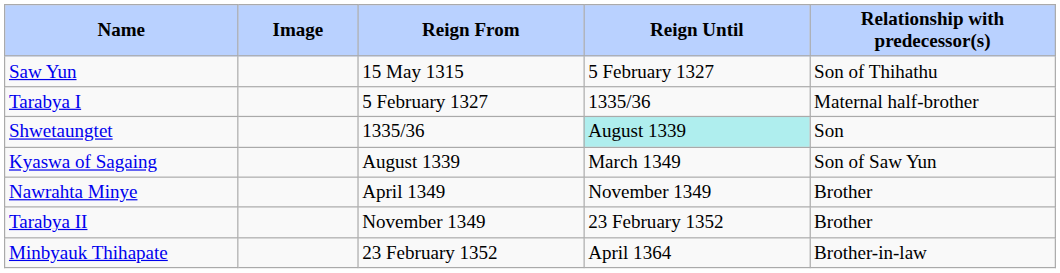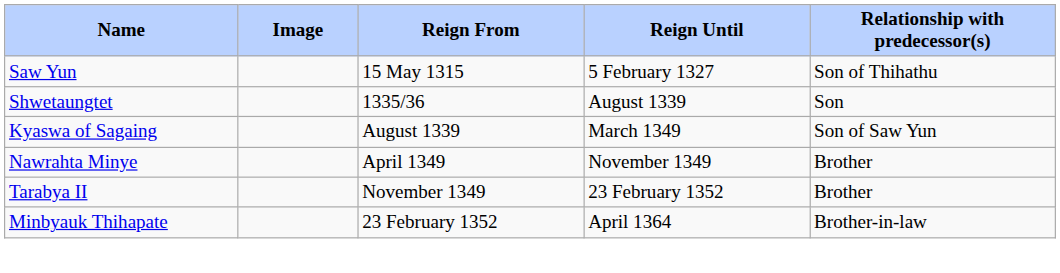- row: Tarabya I | 5 February 1327 | 1335/36 | Maternal half-brother
Shwetaungtet | Reign Until: paleturquoise background -> no background
